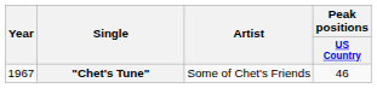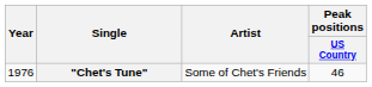"Chet's Tune" | Year: 1967 -> 1976
